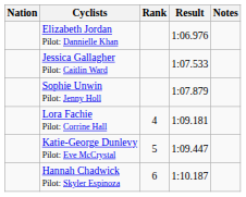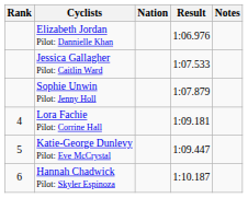columns swapped: Rank <-> Nation
